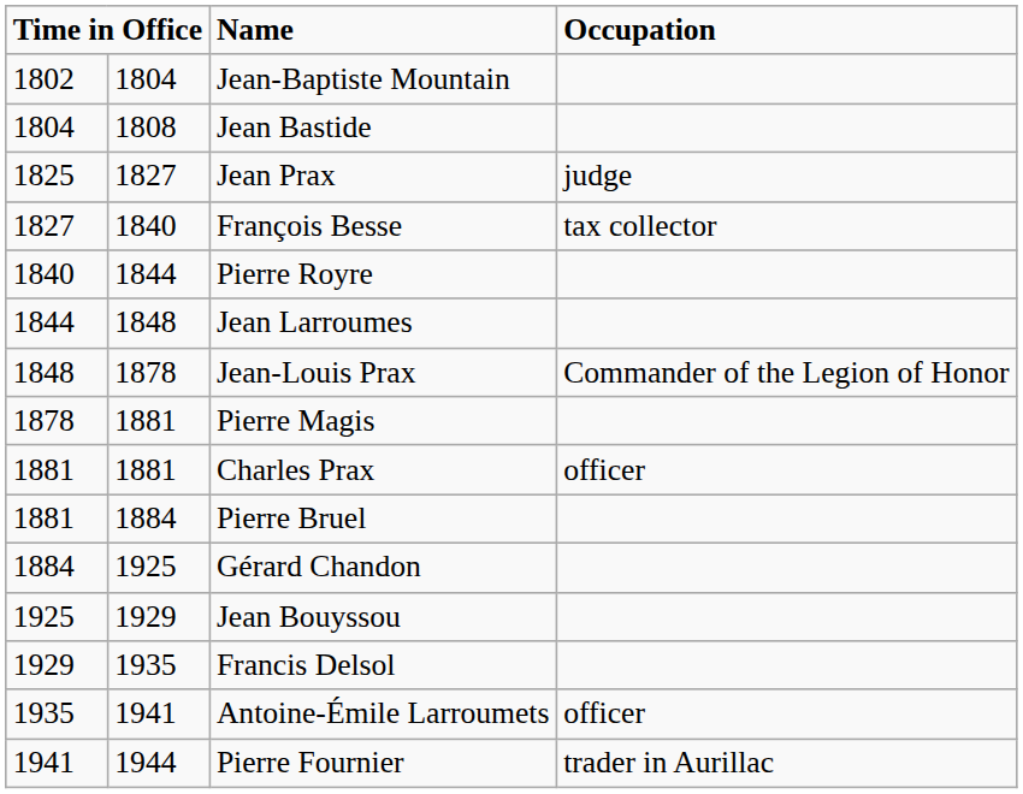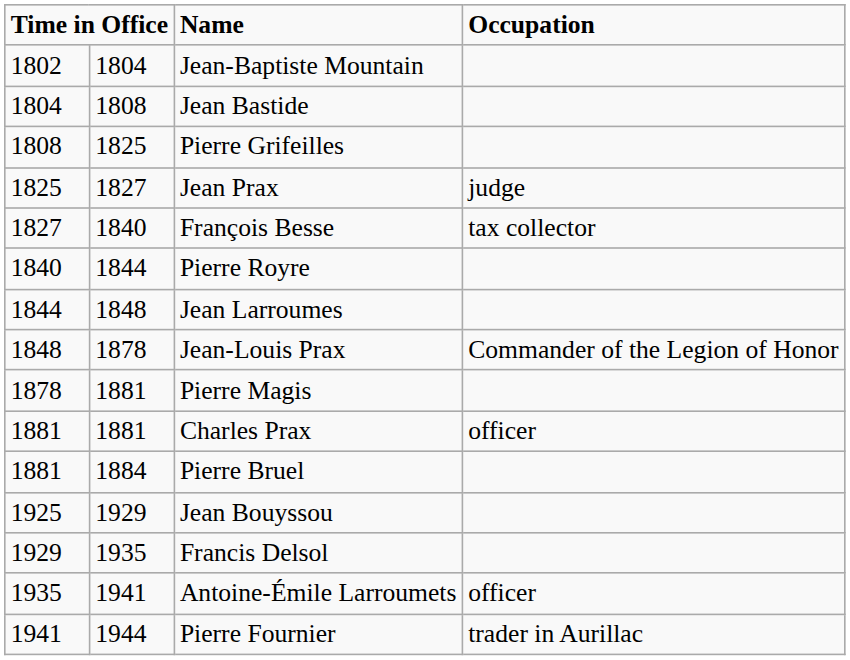+ row: 1808 | 1825 | Pierre Grifeilles
- row: 1884 | 1925 | Gérard Chandon
